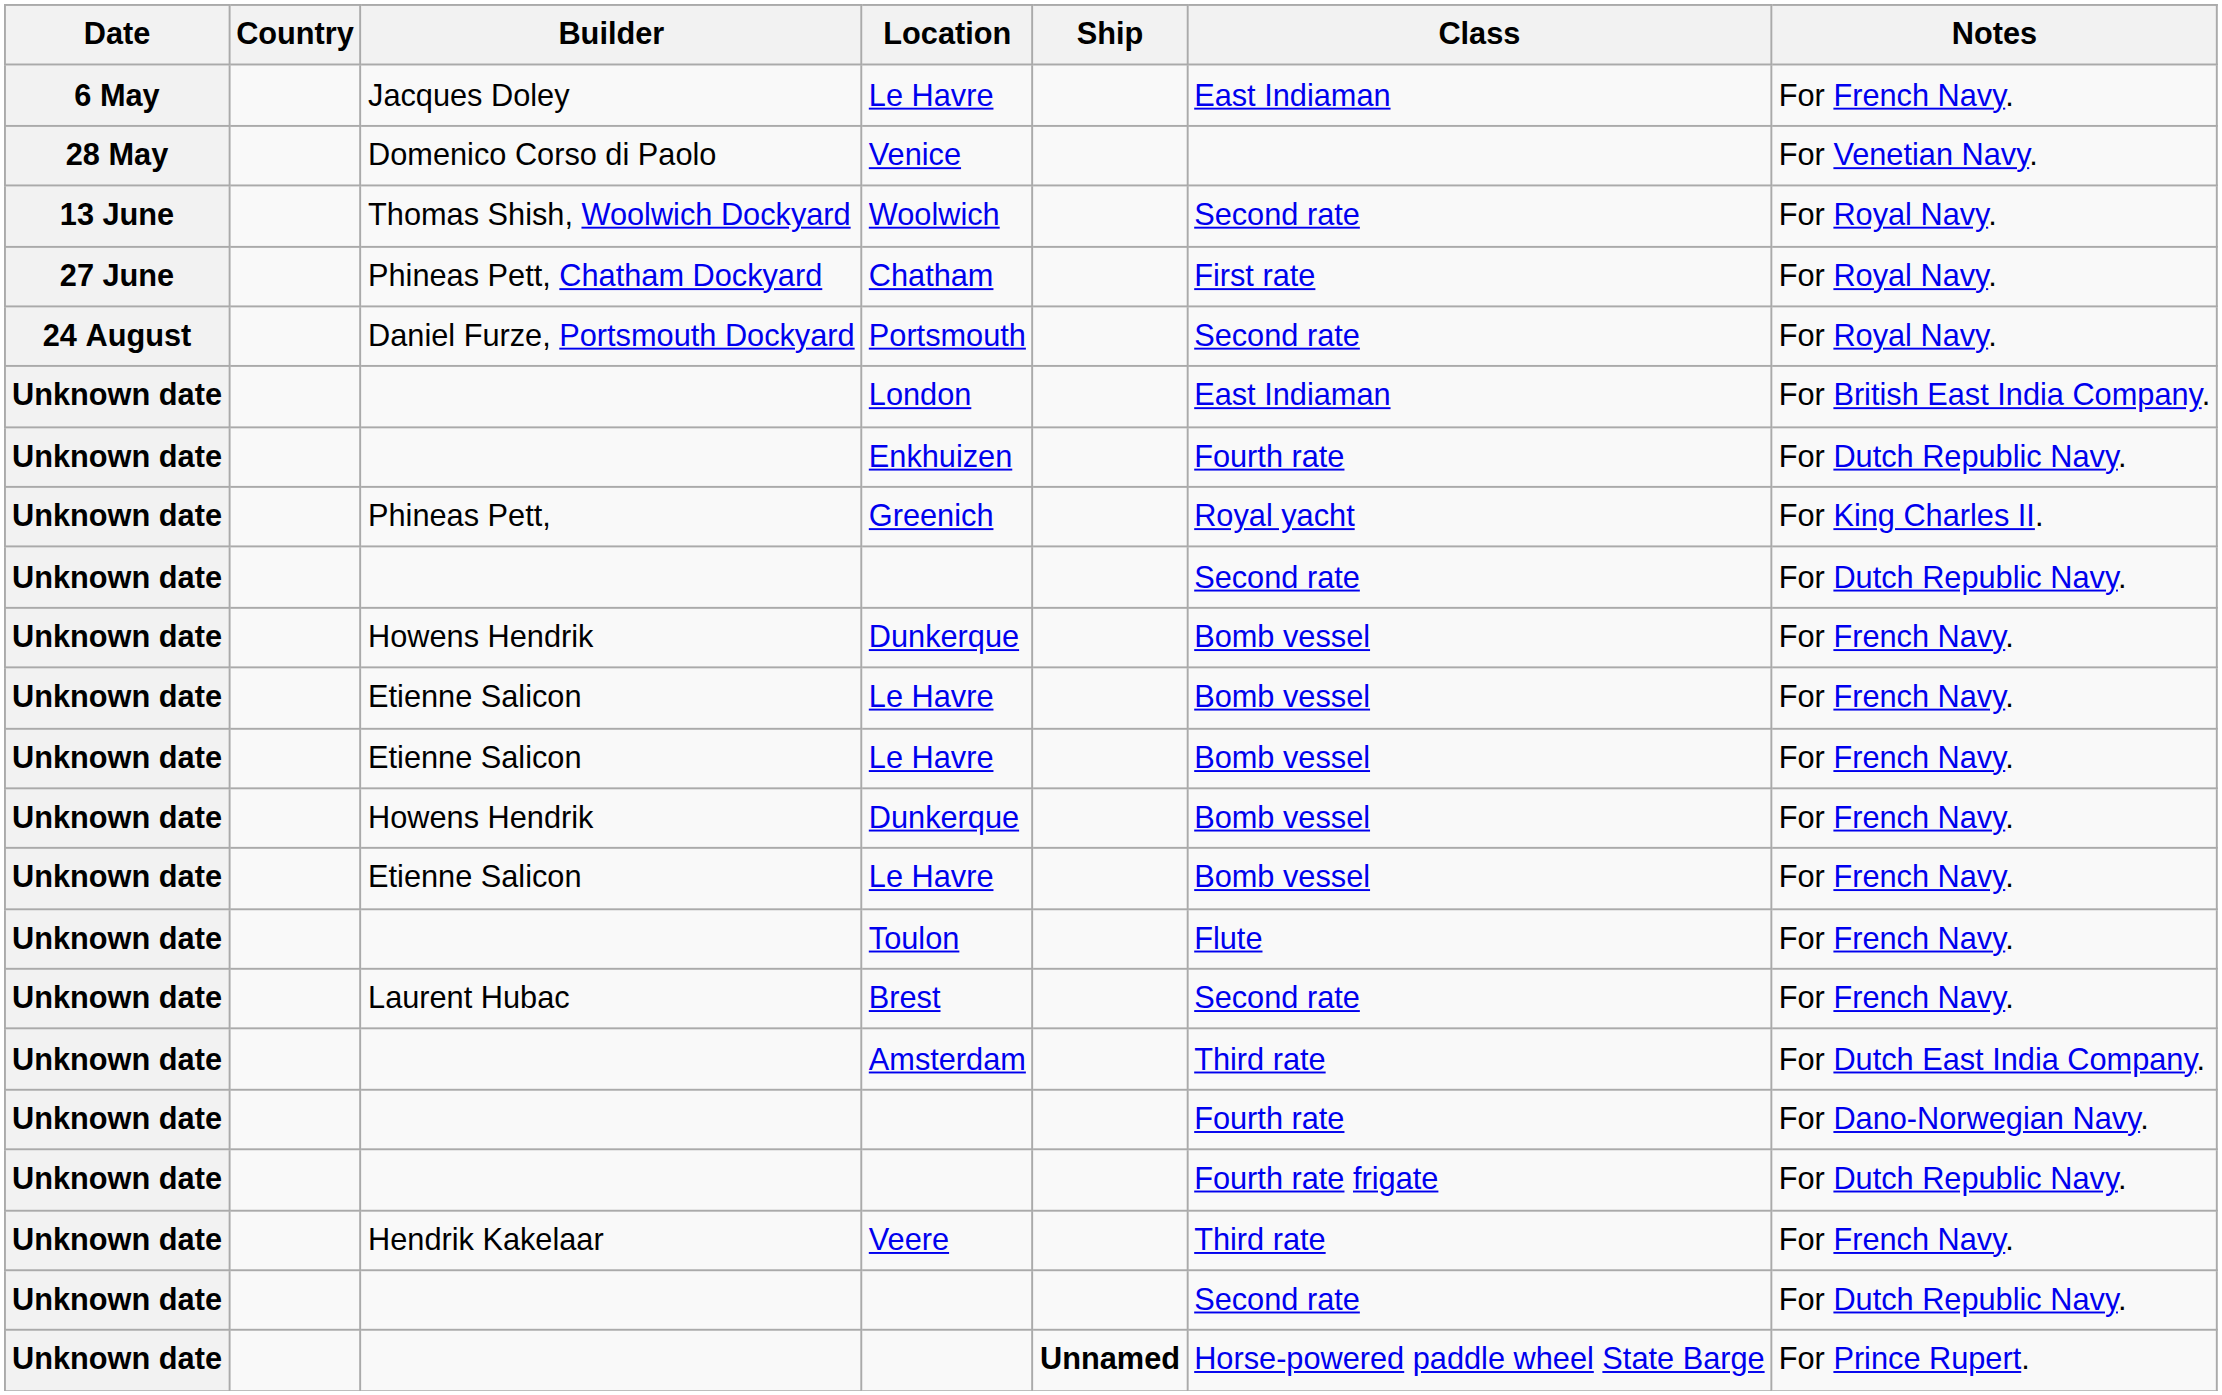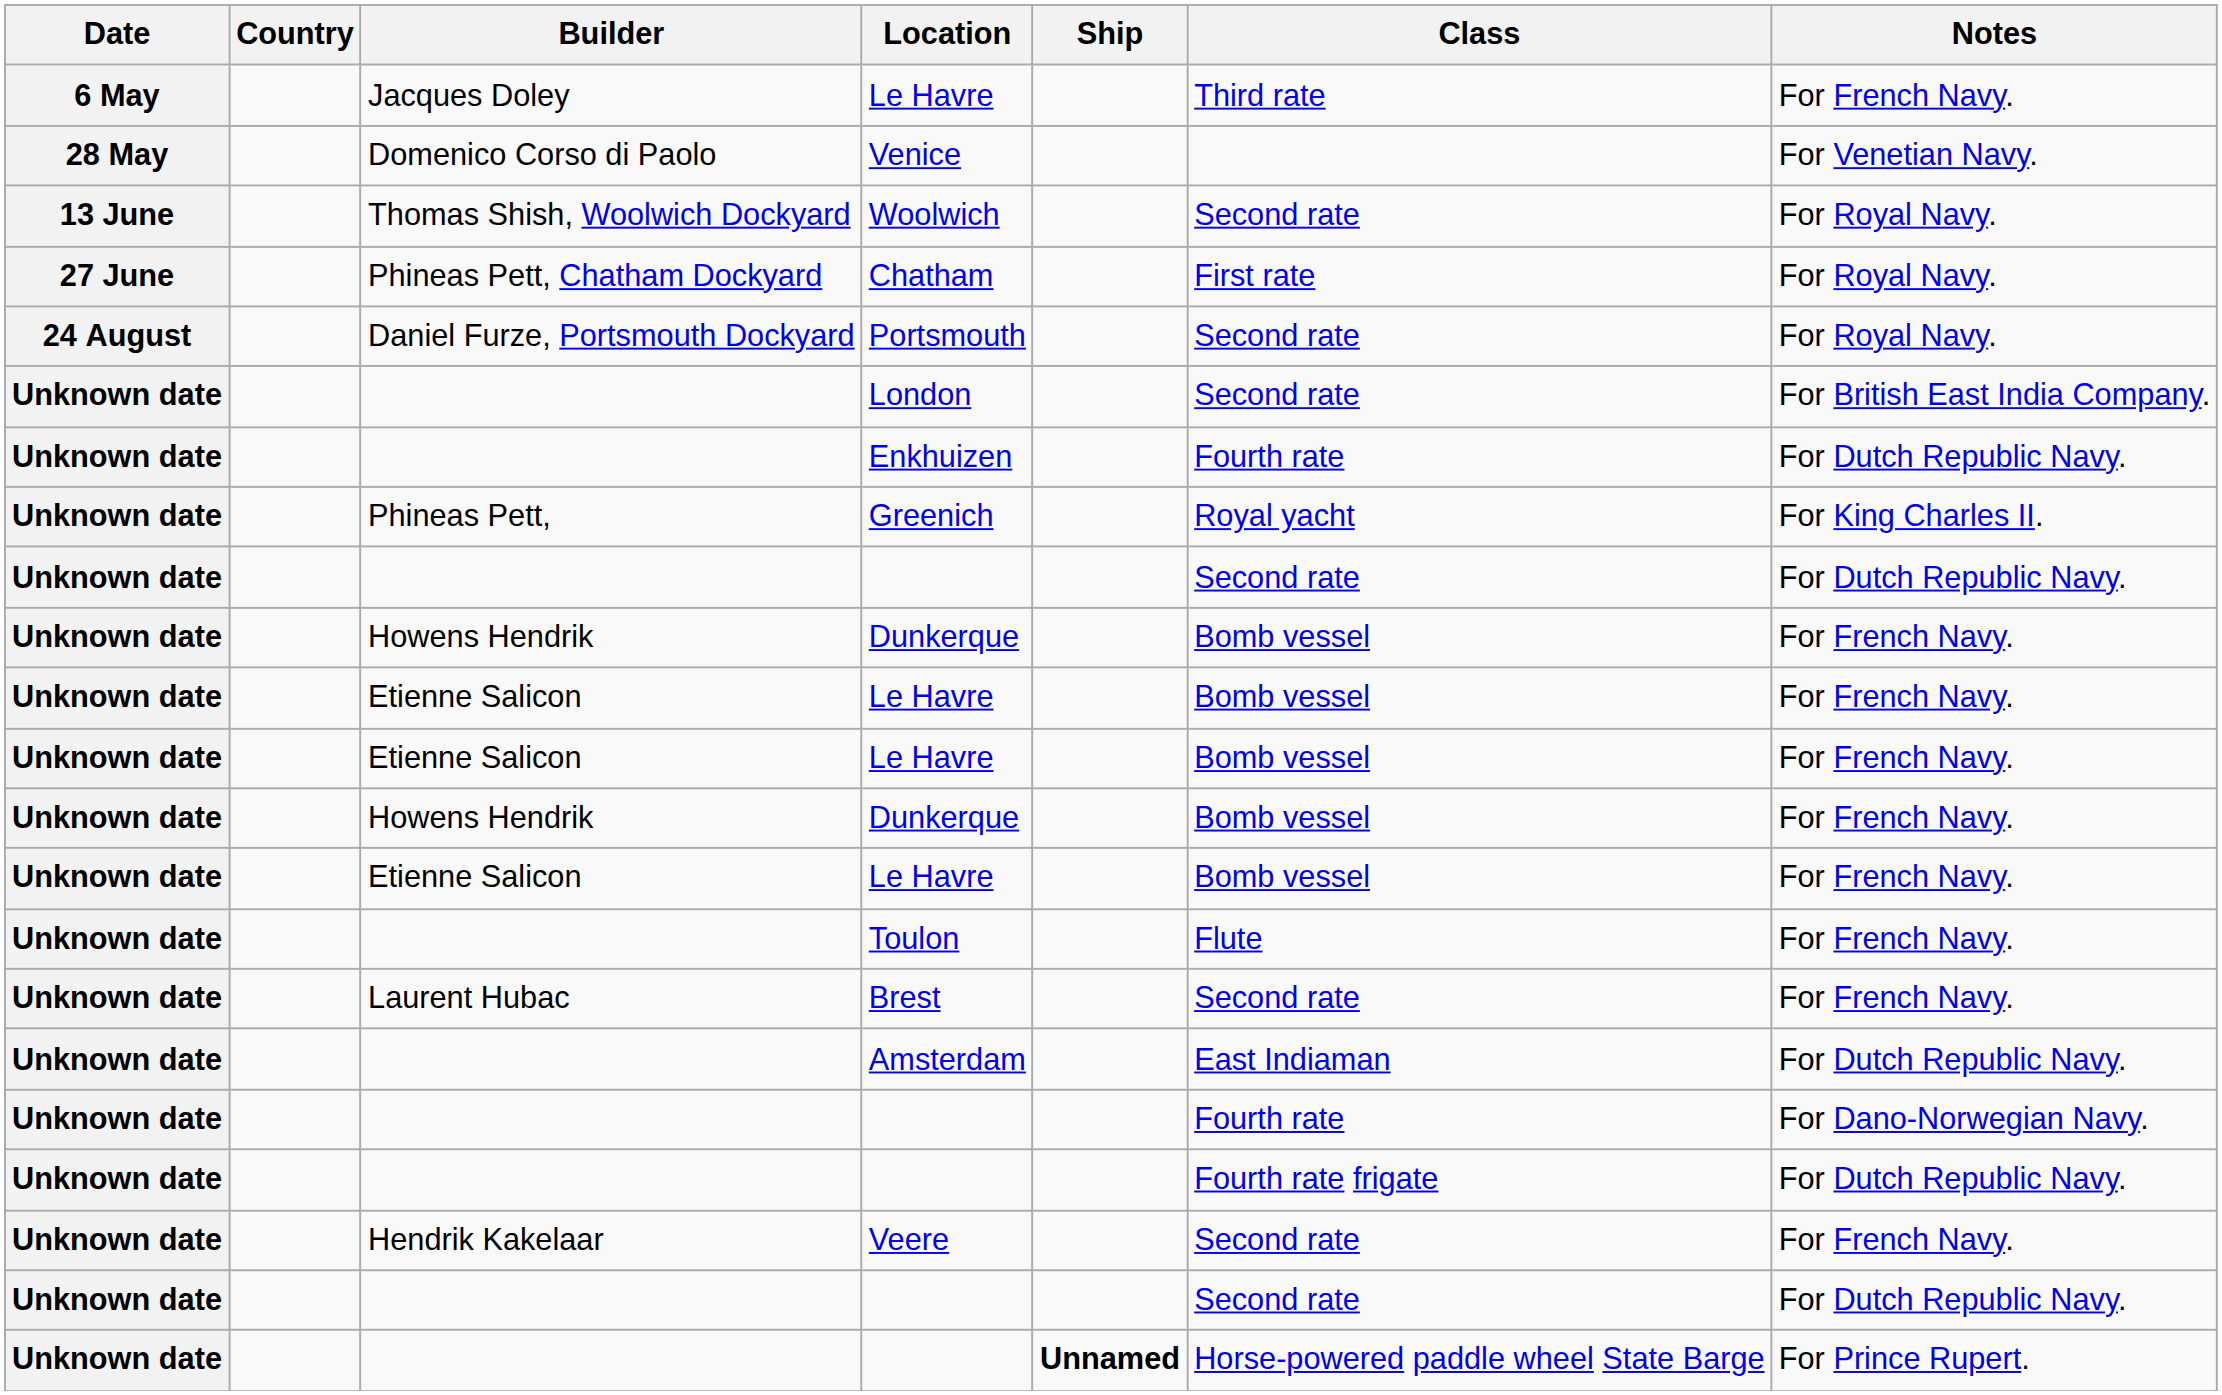Jacques Doley / Le Havre | Class: East Indiaman -> Third rate
London | Class: East Indiaman -> Second rate
Amsterdam | Class: Third rate -> East Indiaman
Amsterdam | Notes: For Dutch East India Company. -> For Dutch Republic Navy.
Veere | Class: Third rate -> Second rate
